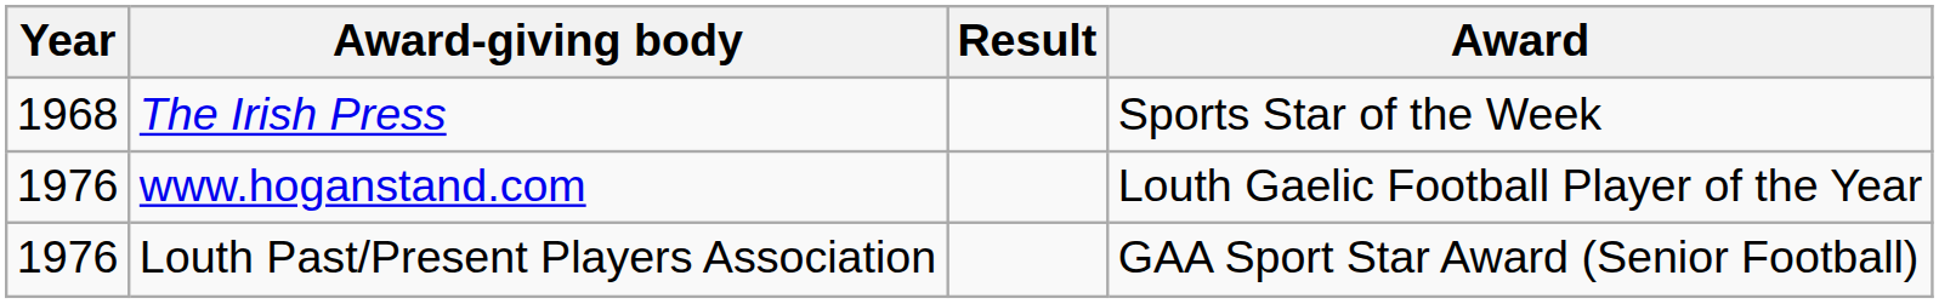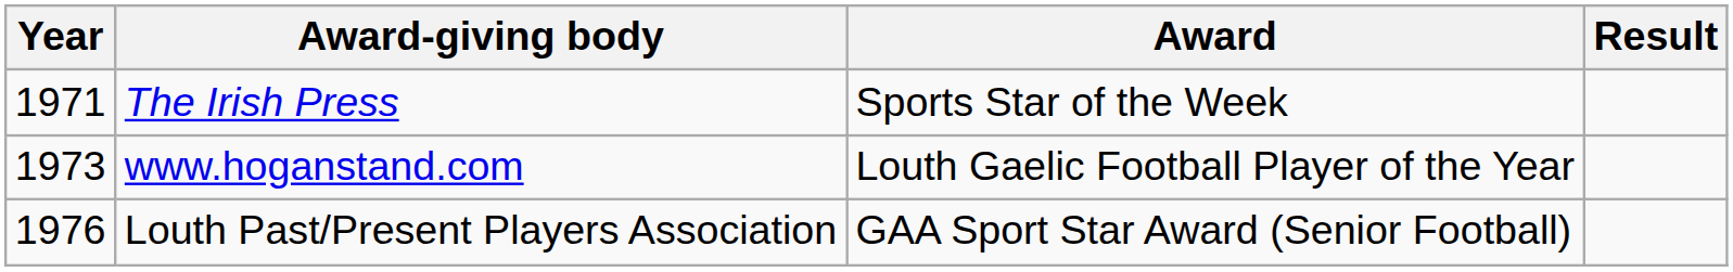columns swapped: Award <-> Result
The Irish Press | Year: 1968 -> 1971
www.hoganstand.com | Year: 1976 -> 1973
